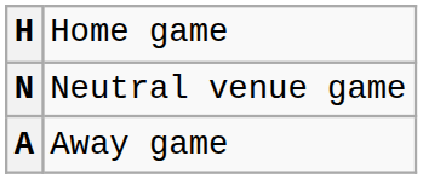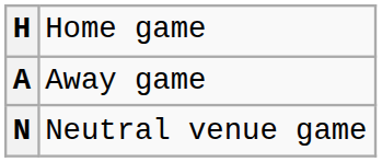rows swapped: A <-> N
